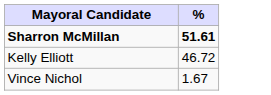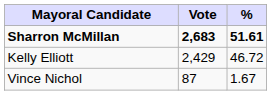+ column: Vote | 2,683 | 2,429 | 87
